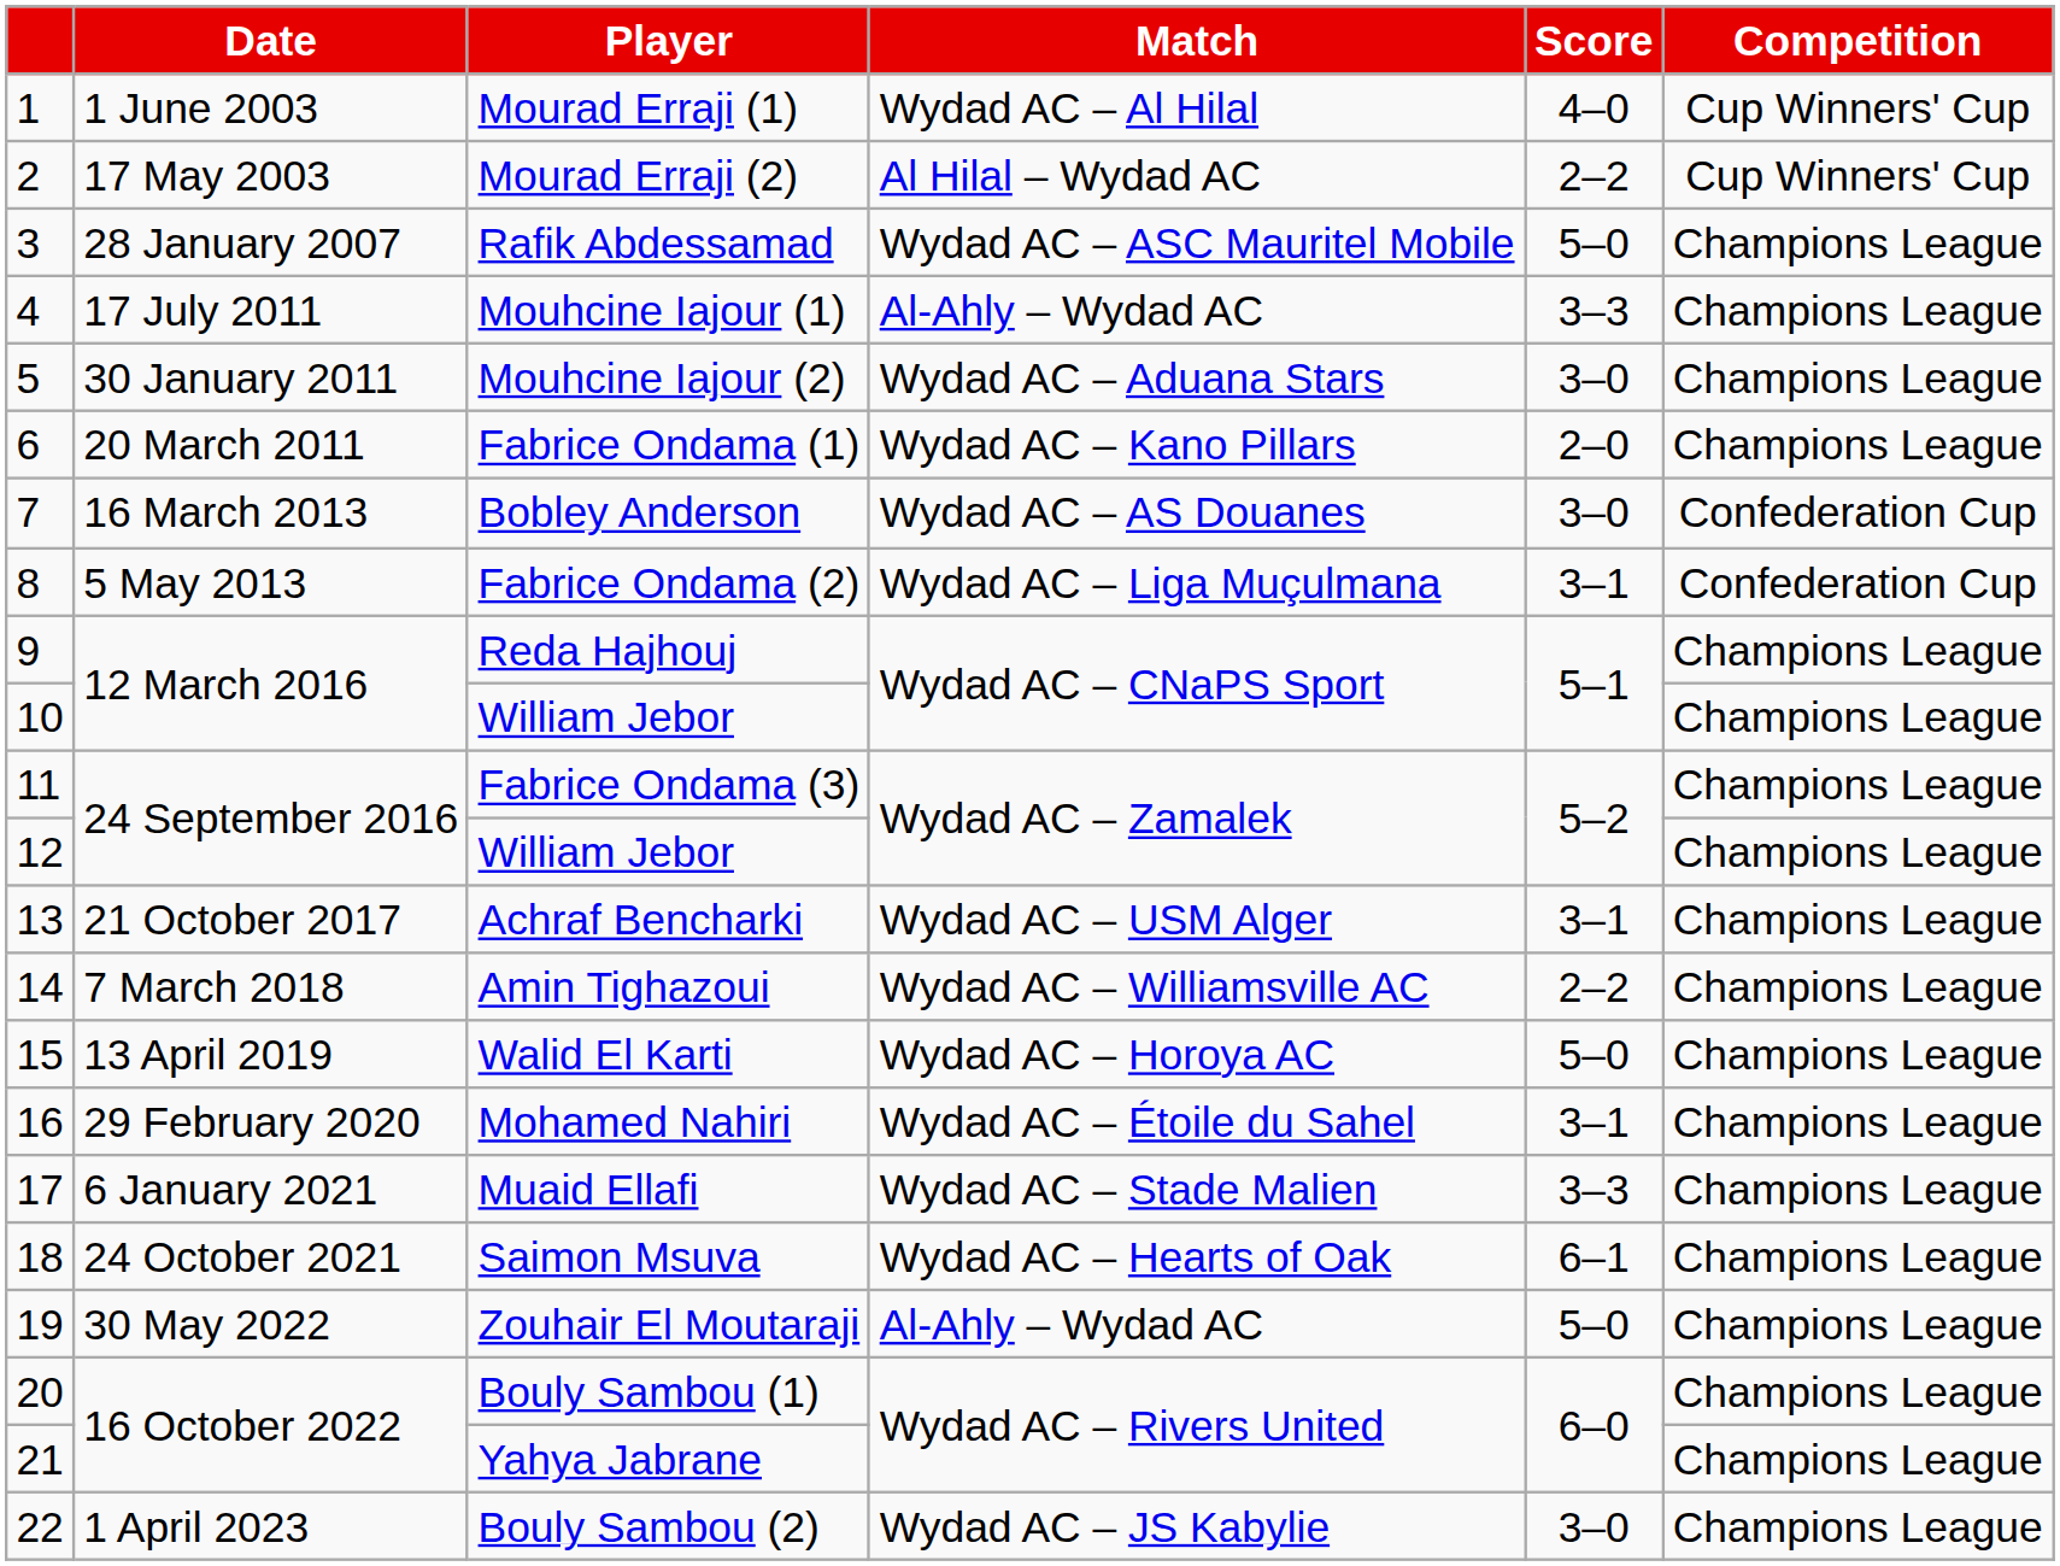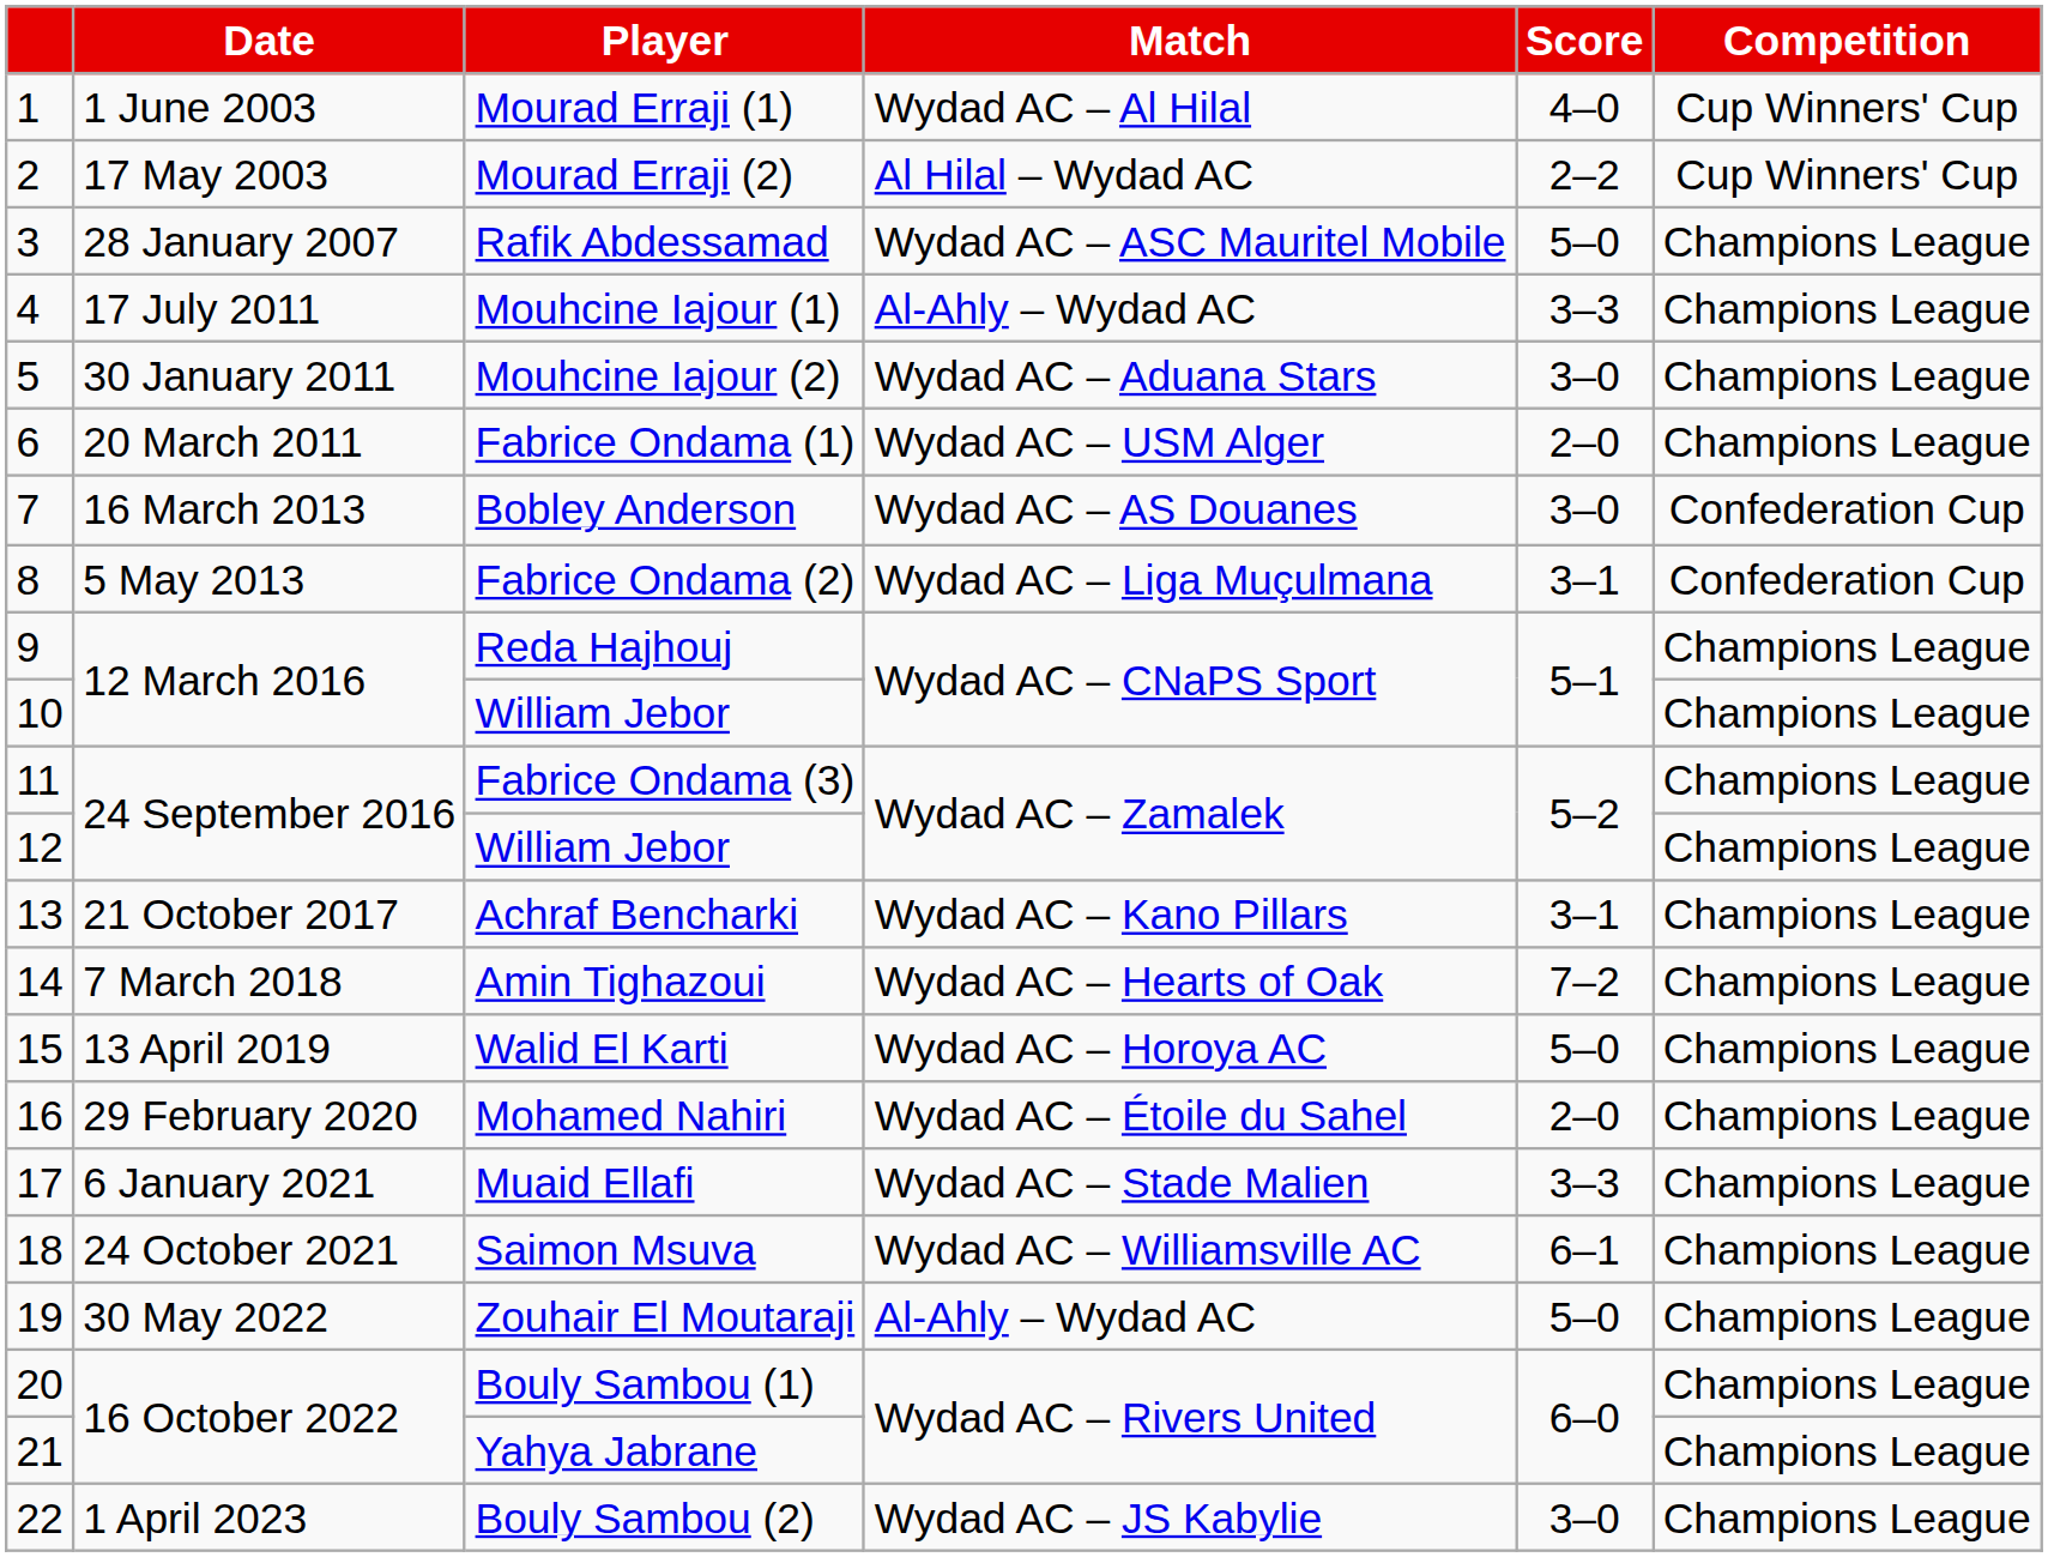Fabrice Ondama (1) | Match: Wydad AC – Kano Pillars -> Wydad AC – USM Alger
Achraf Bencharki | Match: Wydad AC – USM Alger -> Wydad AC – Kano Pillars
Amin Tighazoui | Match: Wydad AC – Williamsville AC -> Wydad AC – Hearts of Oak
Amin Tighazoui | Score: 2–2 -> 7–2
Mohamed Nahiri | Score: 3–1 -> 2–0
Saimon Msuva | Match: Wydad AC – Hearts of Oak -> Wydad AC – Williamsville AC
